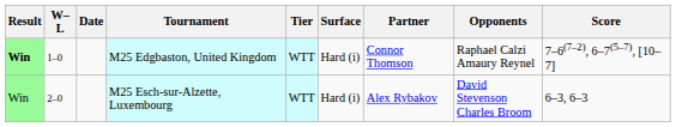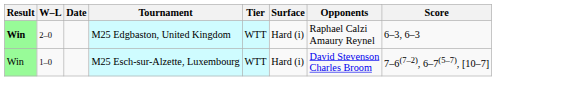- column: Partner | Connor Thomson | Alex Rybakov
M25 Edgbaston, United Kingdom | W–L: 1–0 -> 2–0
M25 Edgbaston, United Kingdom | Score: 7–6(7–2), 6–7(5–7), [10–7] -> 6–3, 6–3
M25 Esch-sur-Alzette, Luxembourg | W–L: 2–0 -> 1–0
M25 Esch-sur-Alzette, Luxembourg | Score: 6–3, 6–3 -> 7–6(7–2), 6–7(5–7), [10–7]
